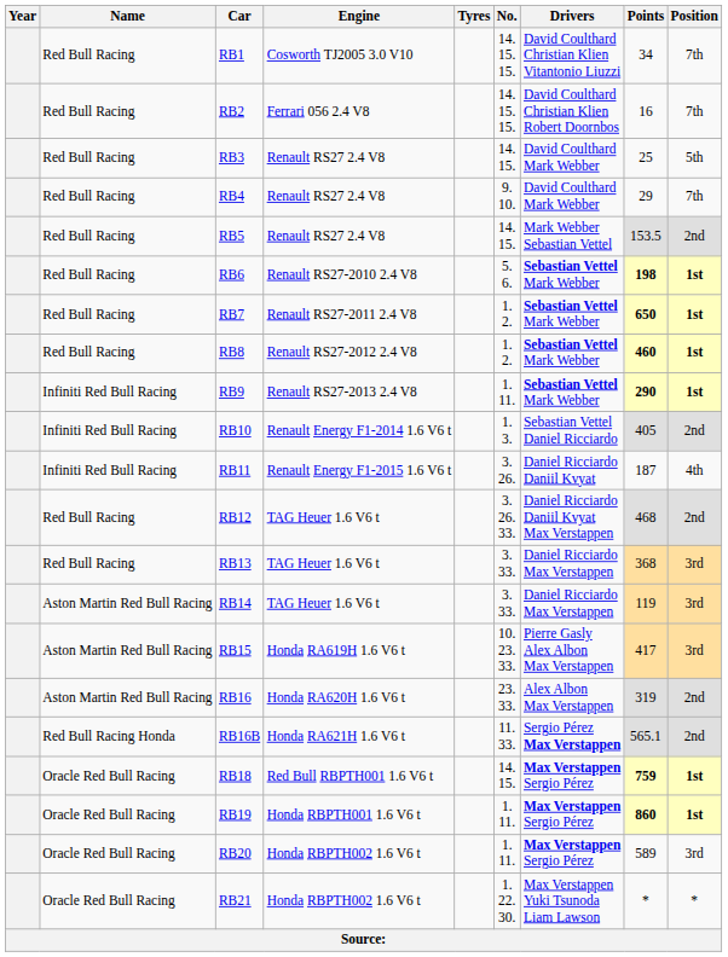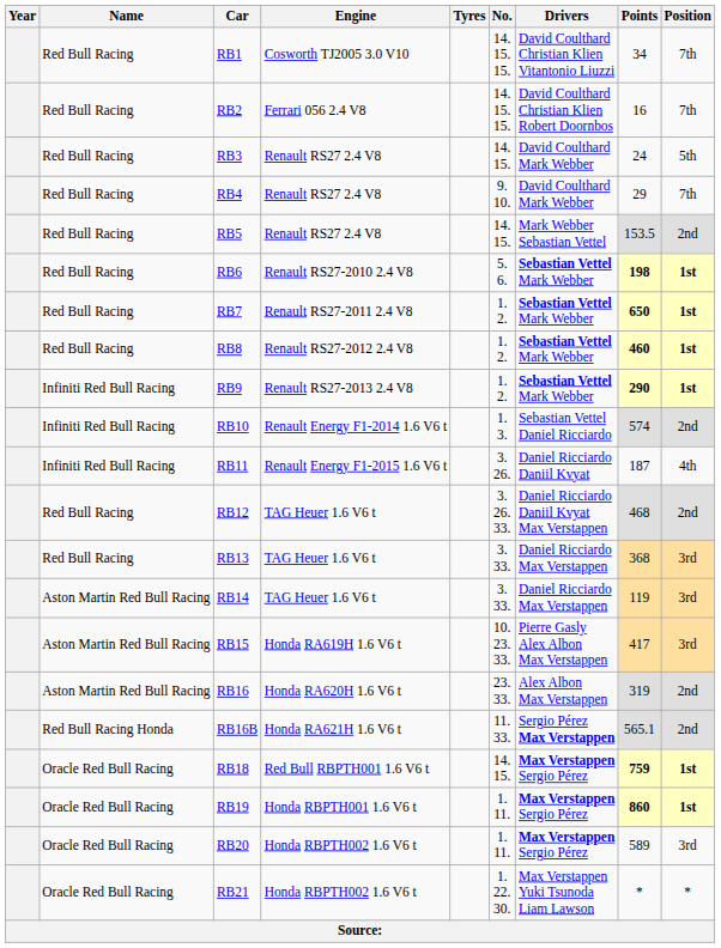RB3 | Points: 25 -> 24
RB9 | No.: 1. 11. -> 1. 2.
RB10 | Points: 405 -> 574
